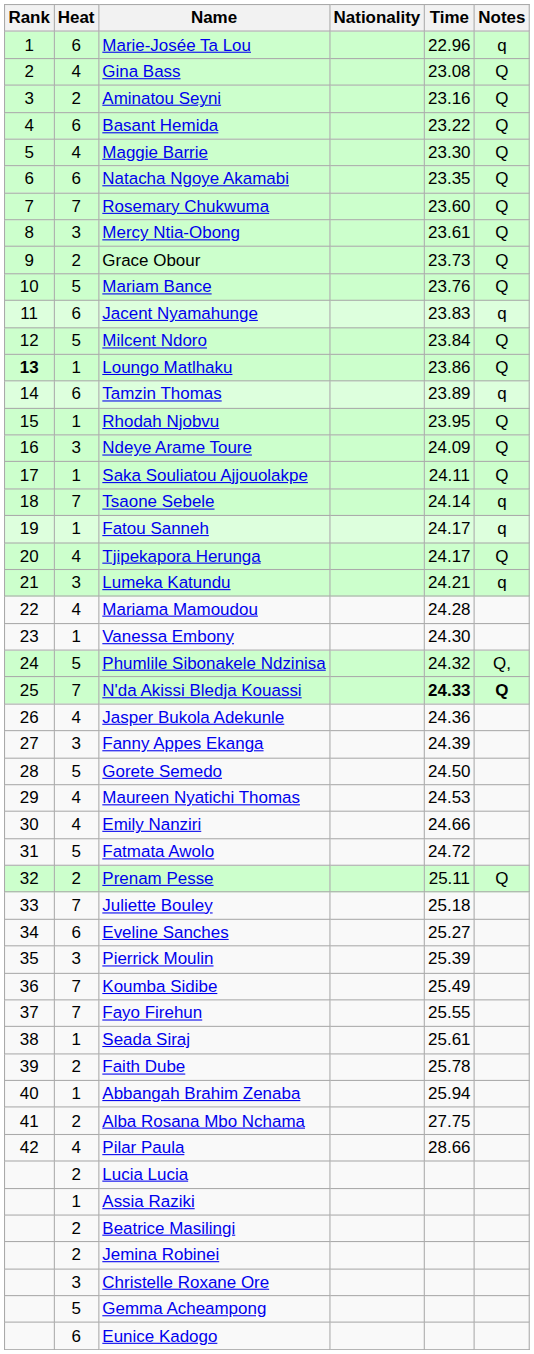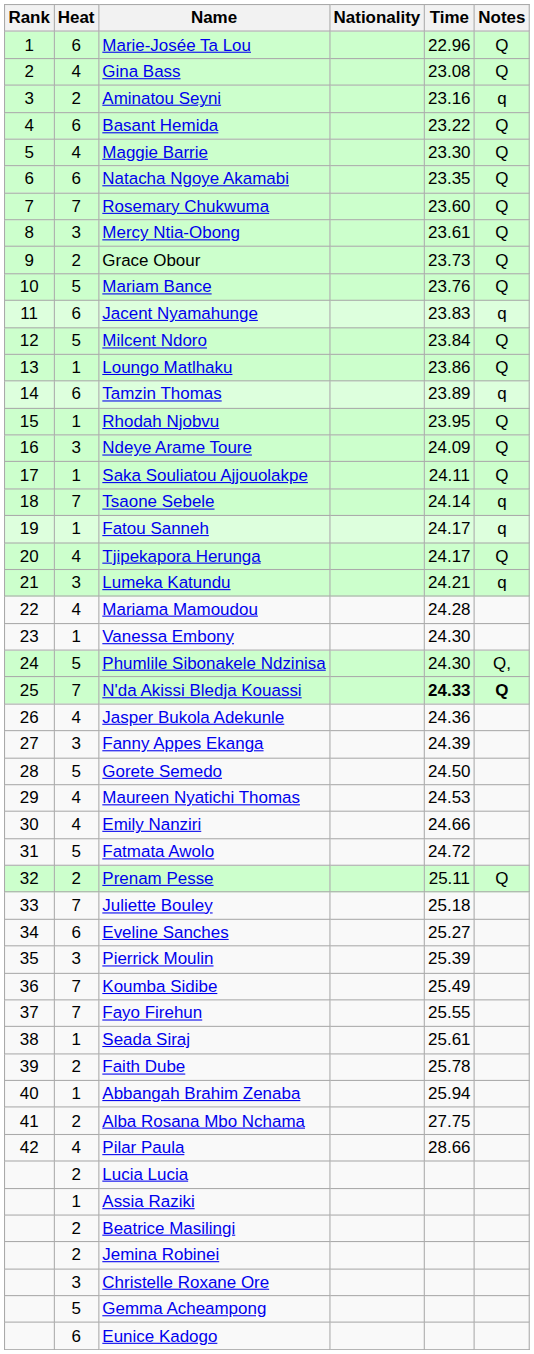Marie-Josée Ta Lou | Notes: q -> Q
Aminatou Seyni | Notes: Q -> q
Loungo Matlhaku | Rank: bold -> normal
Phumlile Sibonakele Ndzinisa | Time: 24.32 -> 24.30
